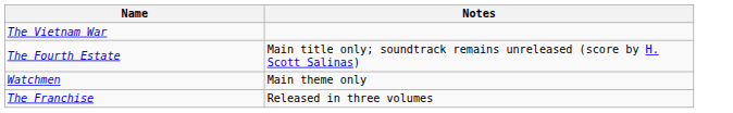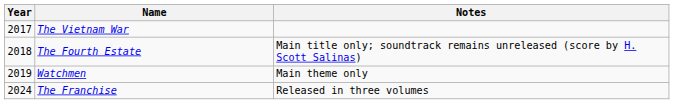+ column: Year | 2017 | 2018 | 2019 | 2024
